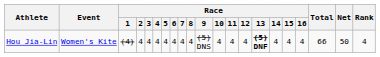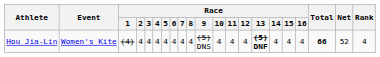Hou Jia-Lin | Total: normal -> bold
Hou Jia-Lin | Net: 50 -> 52
